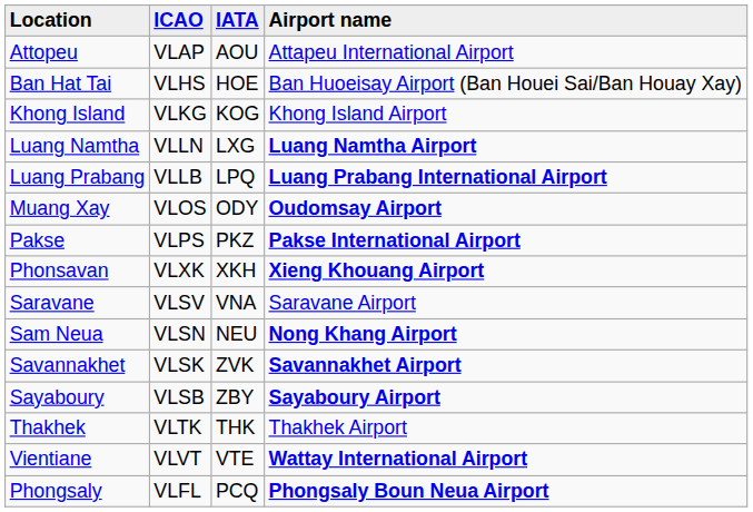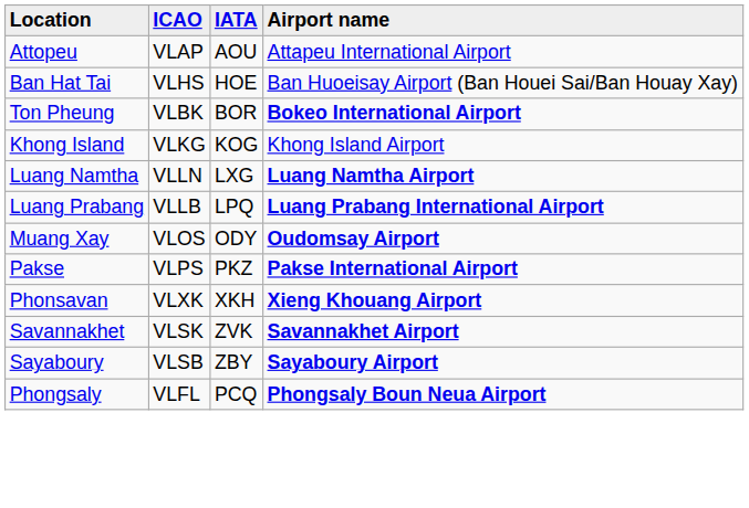+ row: Ton Pheung | VLBK | BOR | Bokeo International Airport
- row: Saravane | VLSV | VNA | Saravane Airport
- row: Sam Neua | VLSN | NEU | Nong Khang Airport
- row: Thakhek | VLTK | THK | Thakhek Airport
- row: Vientiane | VLVT | VTE | Wattay International Airport
